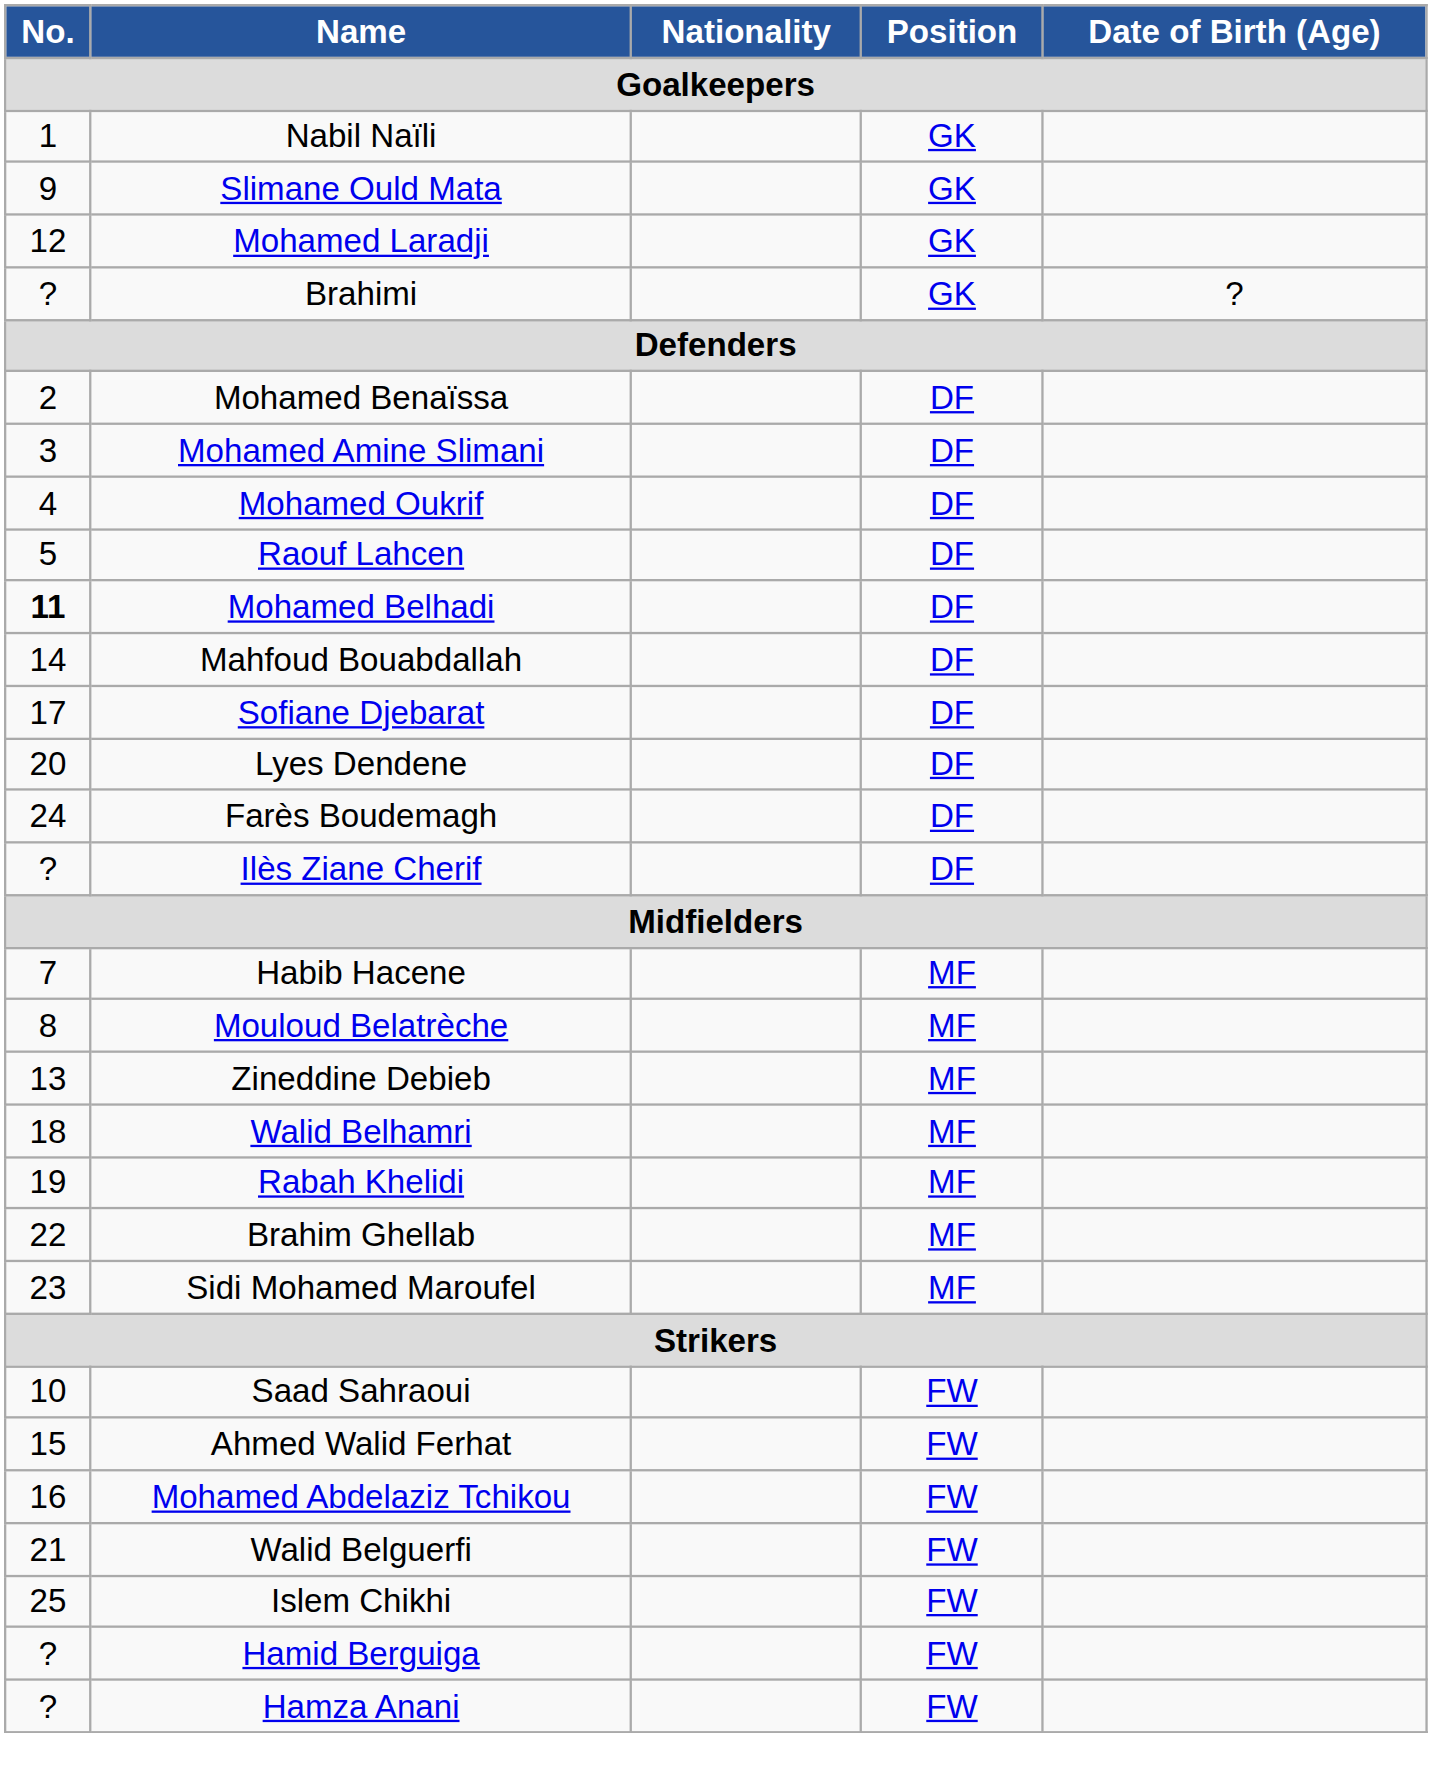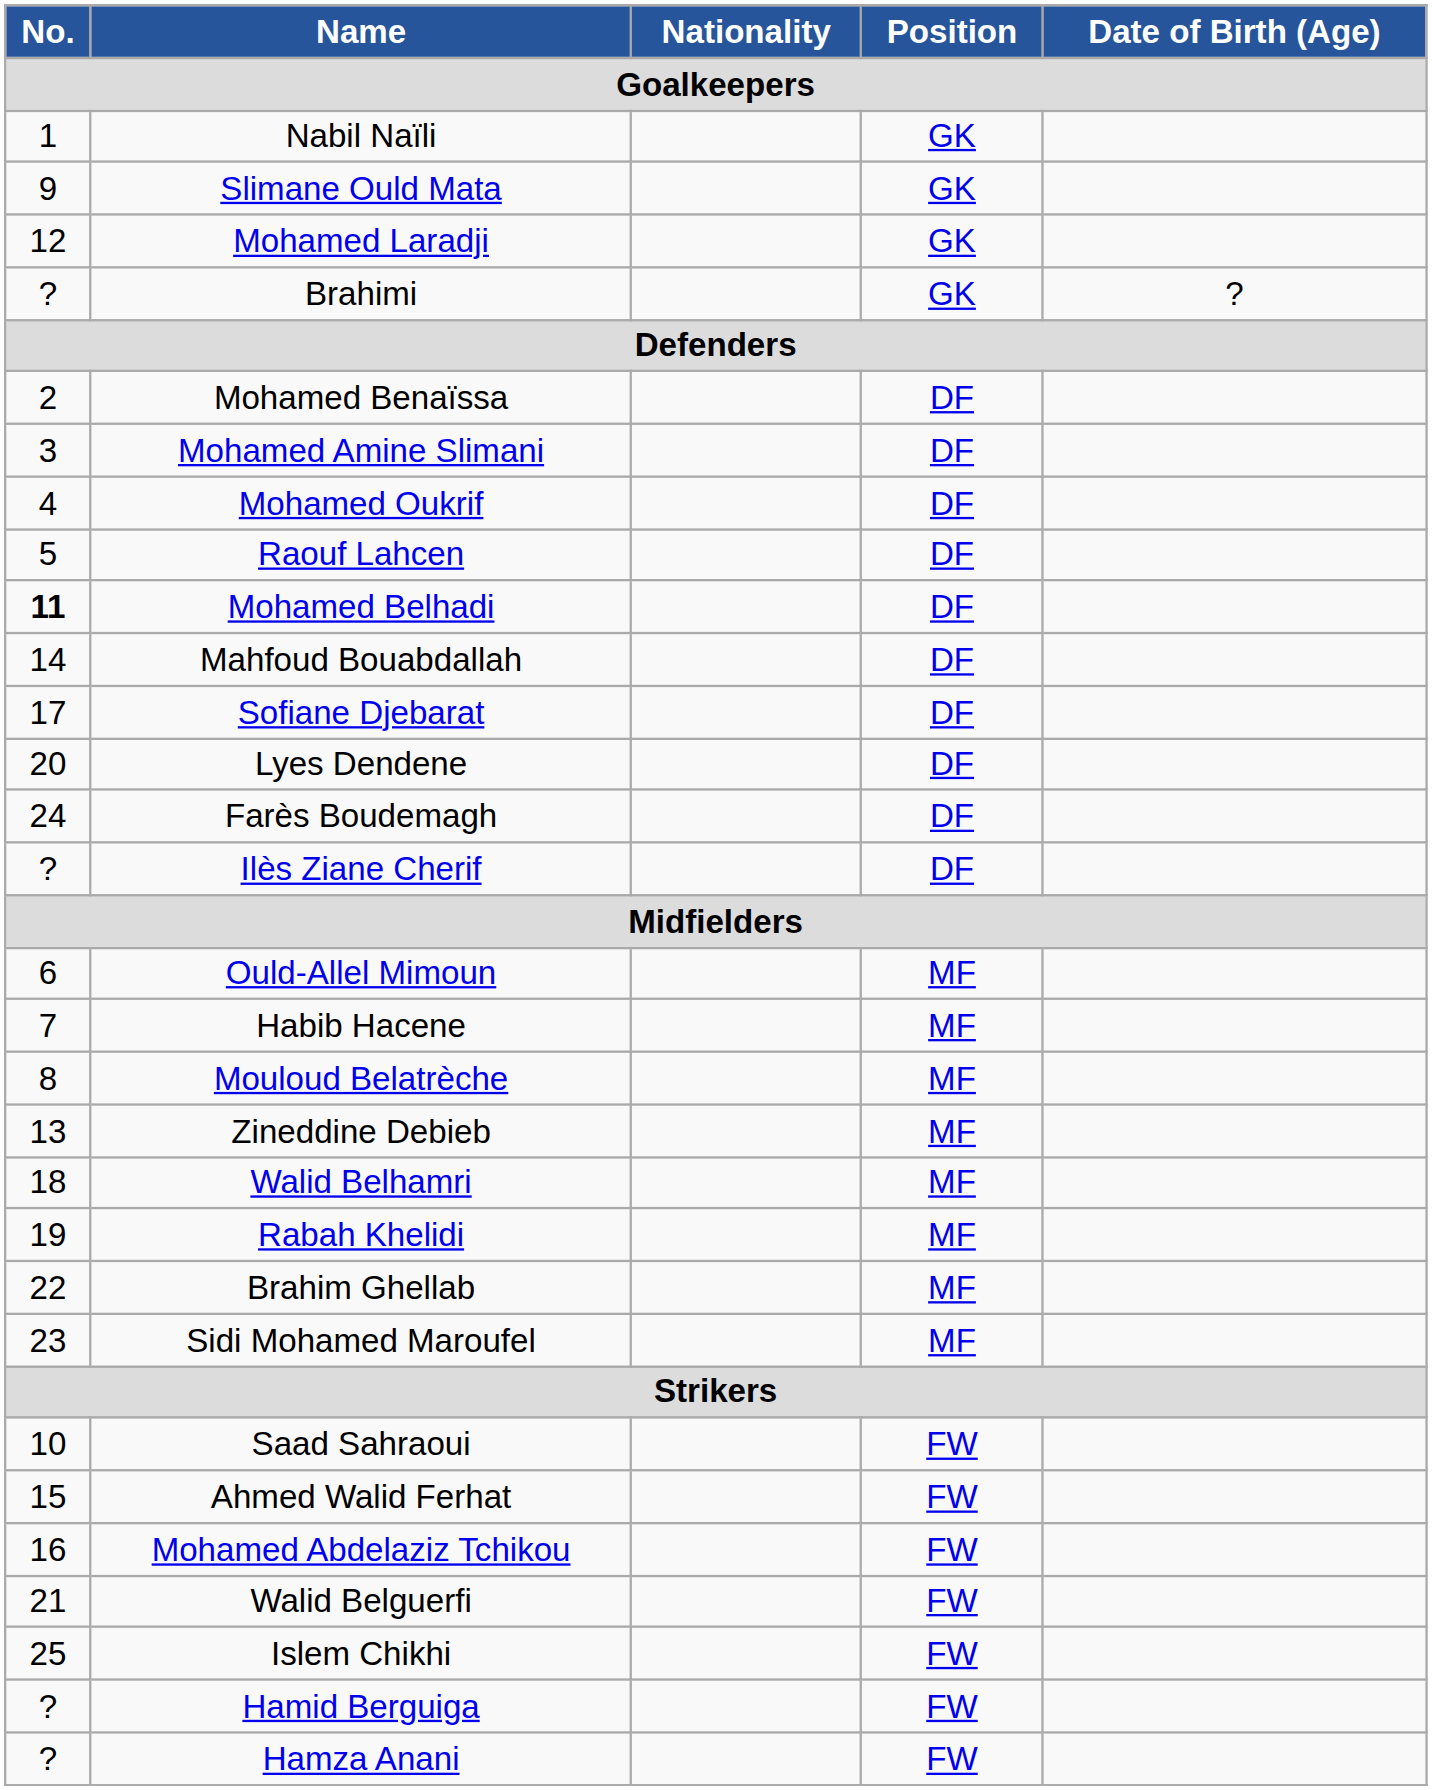+ row: 6 | Ould-Allel Mimoun | MF
